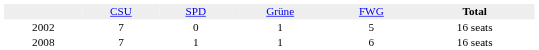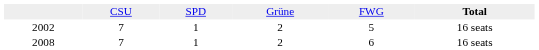2002 | column 3: 0 -> 1
2002 | column 4: 1 -> 2
2008 | column 4: 1 -> 2
